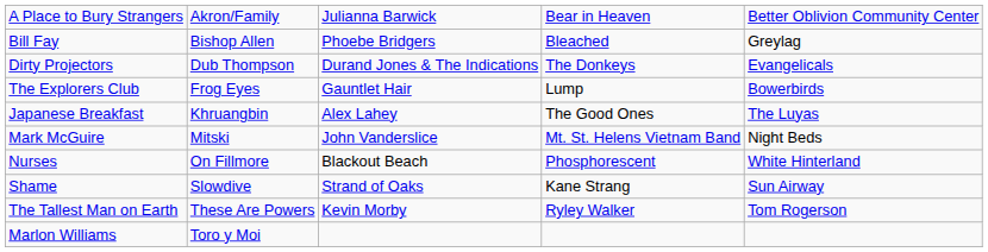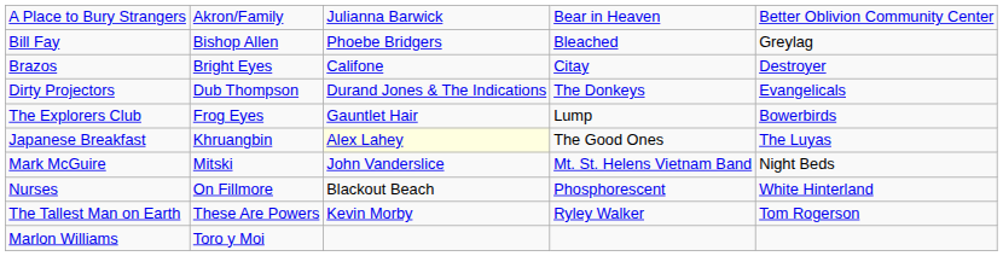+ row: Brazos | Bright Eyes | Califone | Citay | Destroyer
Japanese Breakfast | column 3: no background -> lightyellow background
- row: Shame | Slowdive | Strand of Oaks | Kane Strang | Sun Airway
